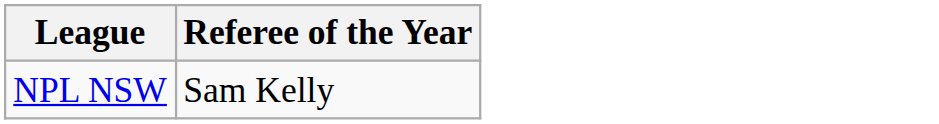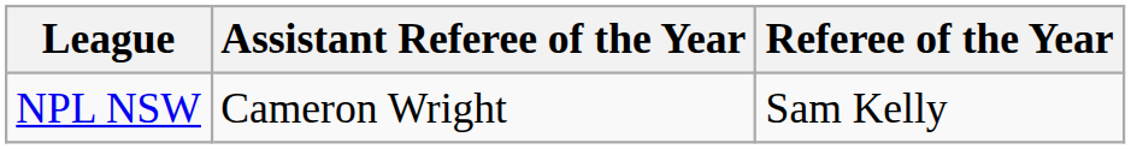+ column: Assistant Referee of the Year | Cameron Wright
